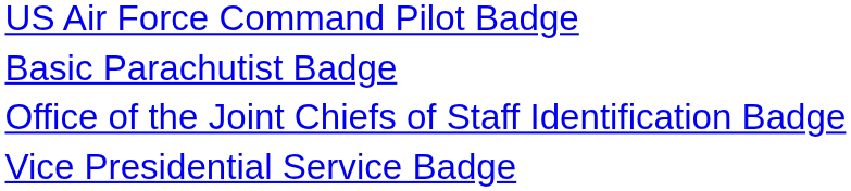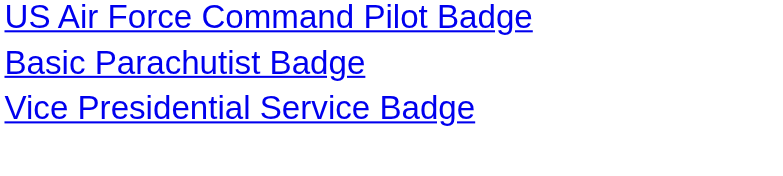- row: Office of the Joint Chiefs of Staff Identification Badge
